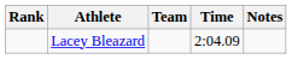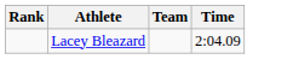- column: Notes
